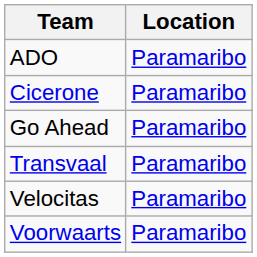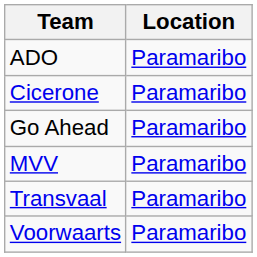+ row: MVV | Paramaribo
- row: Velocitas | Paramaribo
